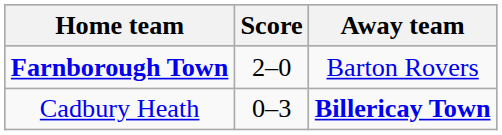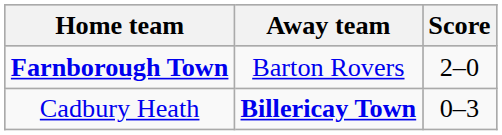columns swapped: Score <-> Away team
